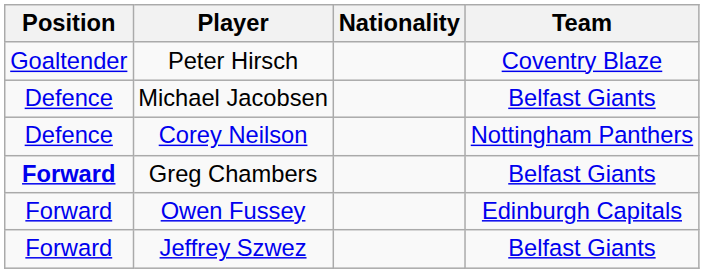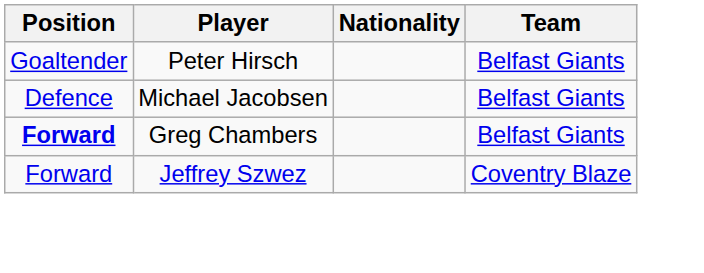Peter Hirsch | Team: Coventry Blaze -> Belfast Giants
- row: Defence | Corey Neilson | Nottingham Panthers
- row: Forward | Owen Fussey | Edinburgh Capitals
Jeffrey Szwez | Team: Belfast Giants -> Coventry Blaze
